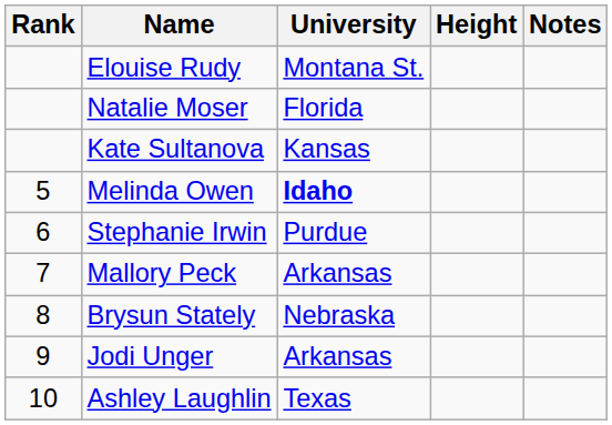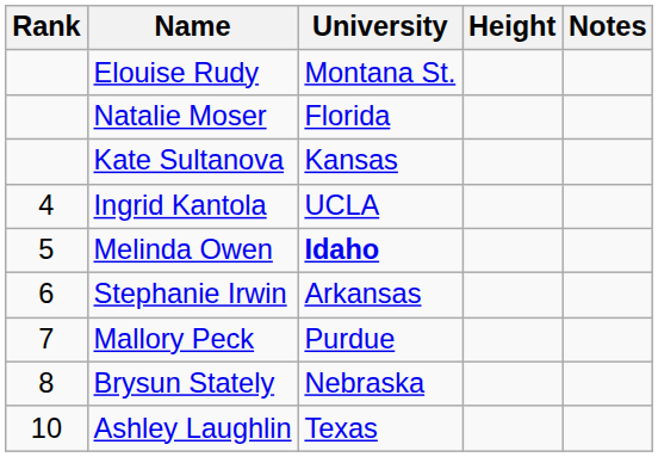+ row: 4 | Ingrid Kantola | UCLA
Stephanie Irwin | University: Purdue -> Arkansas
Mallory Peck | University: Arkansas -> Purdue
- row: 9 | Jodi Unger | Arkansas
